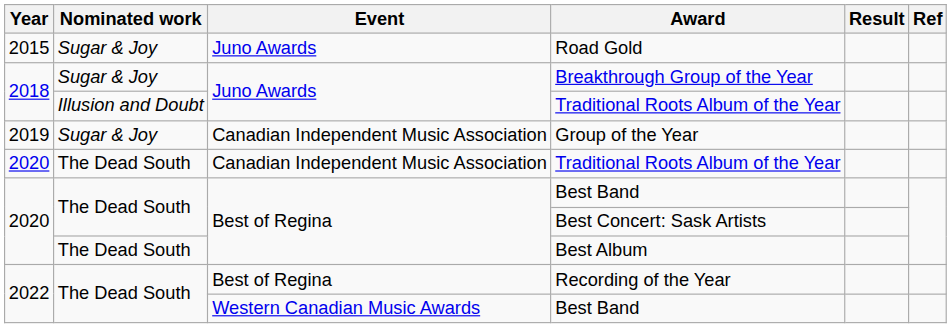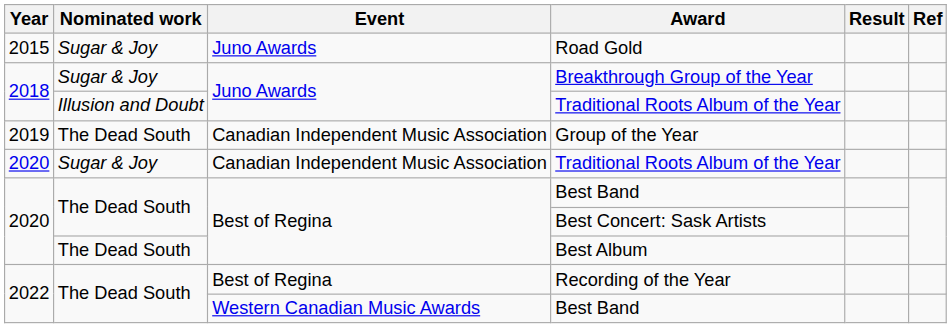Group of the Year | Nominated work: Sugar & Joy -> The Dead South
2020 / Traditional Roots Album of the Year | Nominated work: The Dead South -> Sugar & Joy
